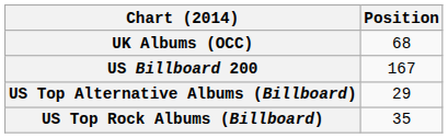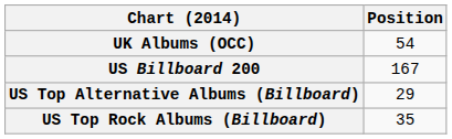UK Albums (OCC) | Position: 68 -> 54
